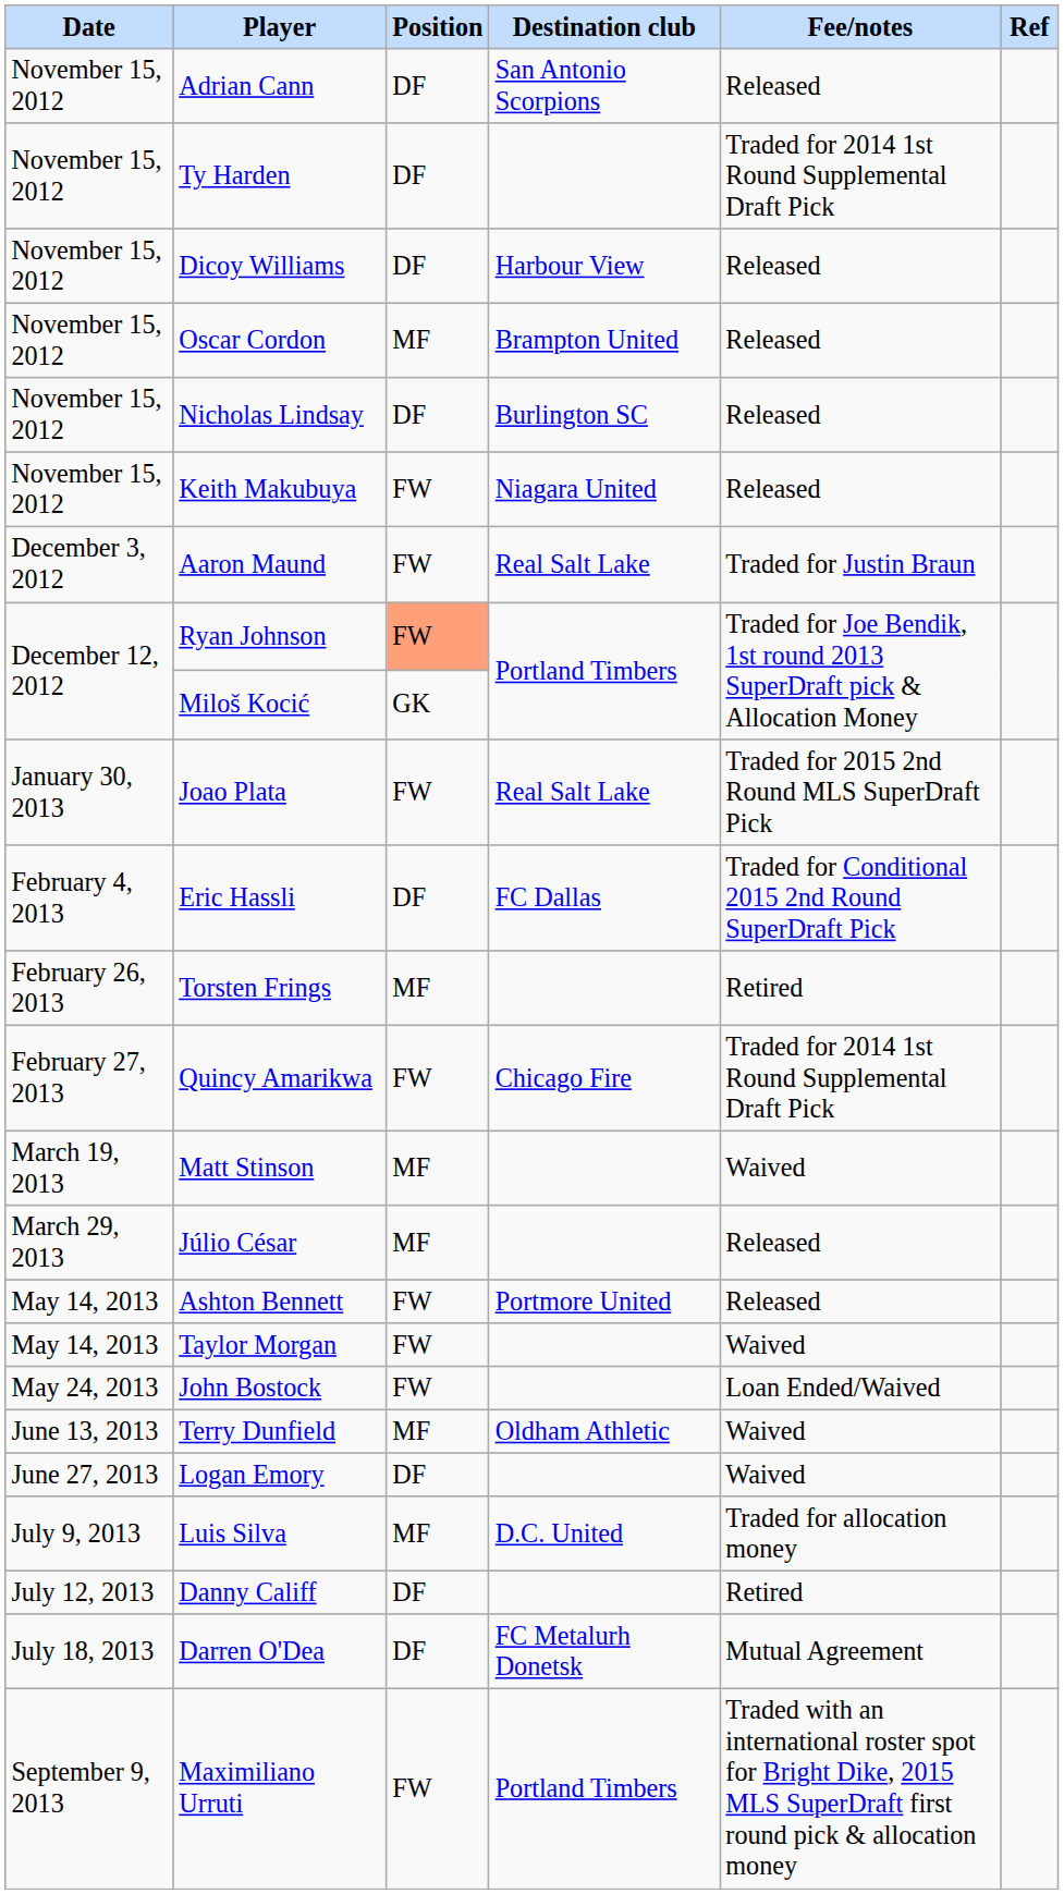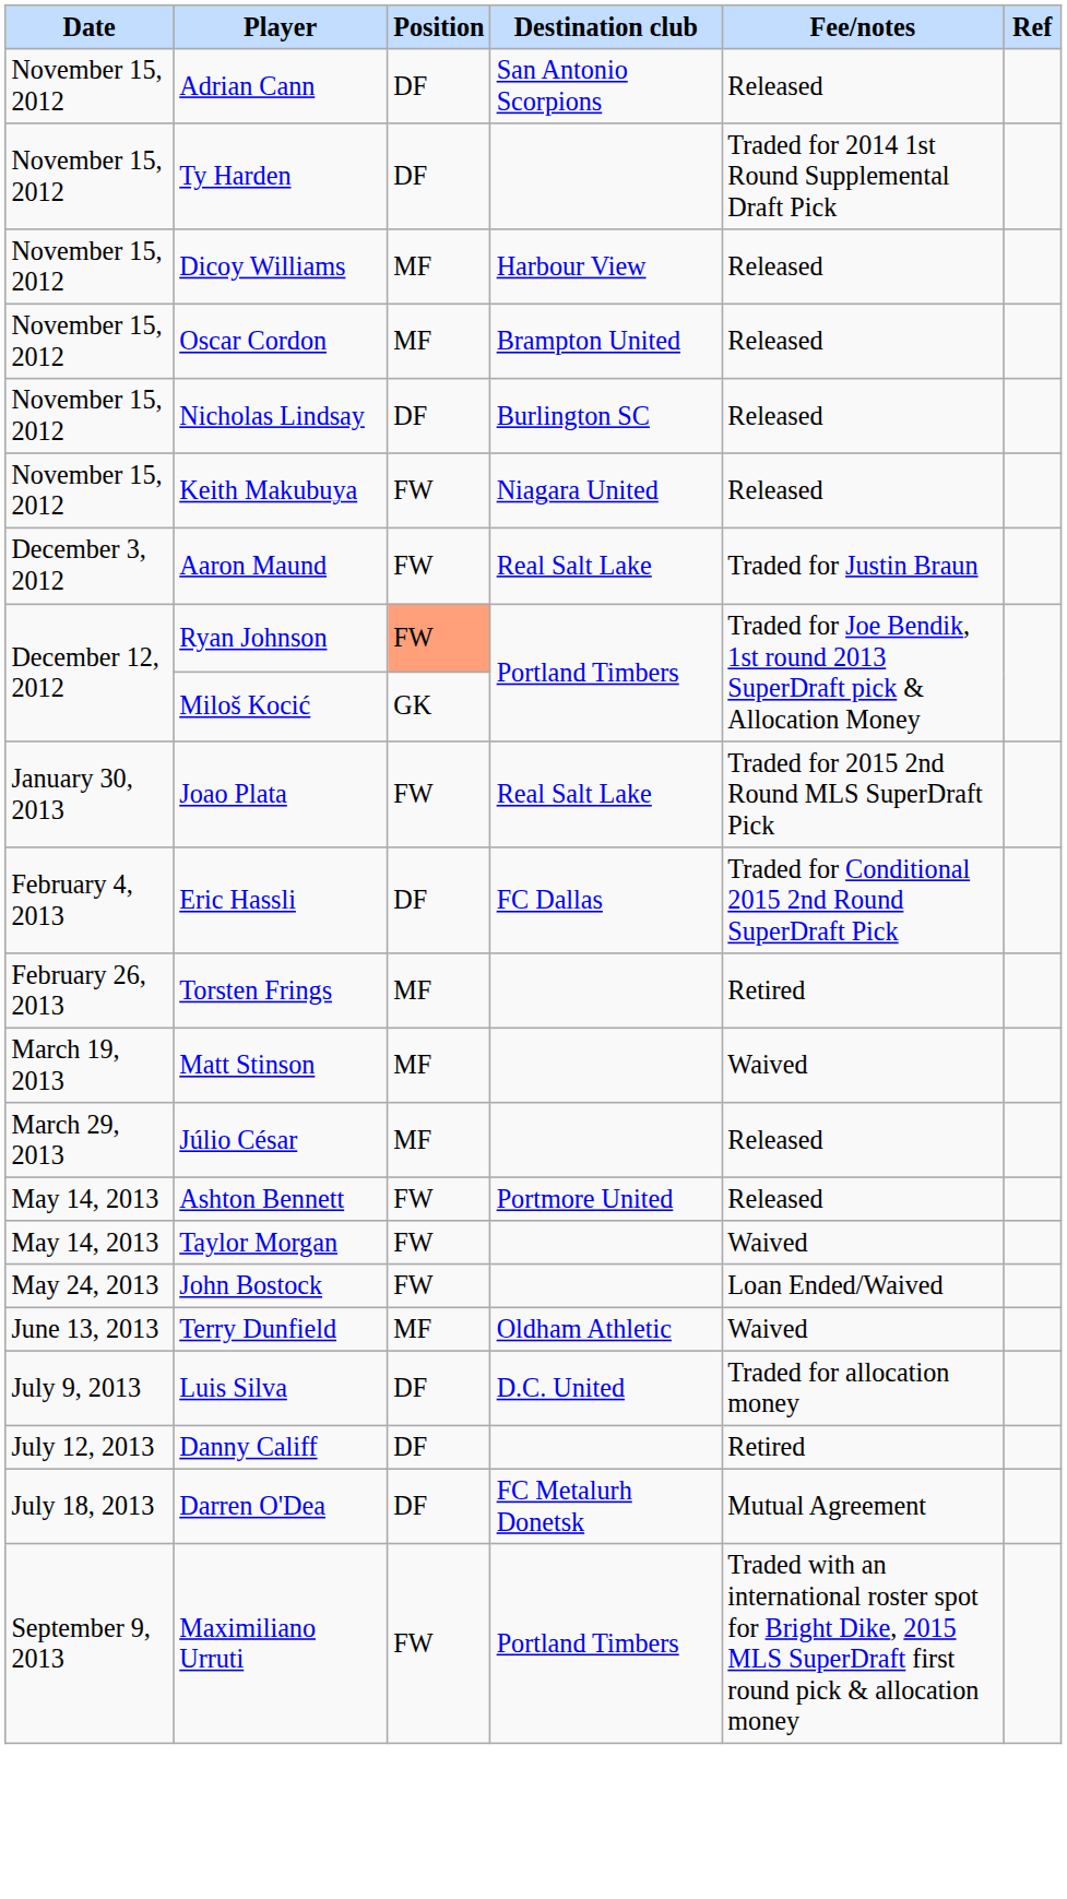Dicoy Williams | Position: DF -> MF
- row: February 27, 2013 | Quincy Amarikwa | FW | Chicago Fire | Traded for 2014 1st Round Supplemental Draft Pick
- row: June 27, 2013 | Logan Emory | DF | Waived
Luis Silva | Position: MF -> DF
